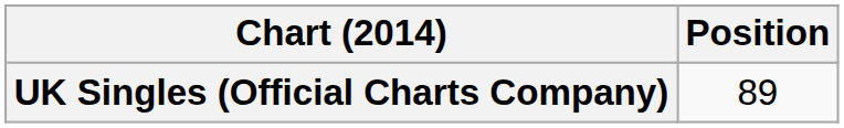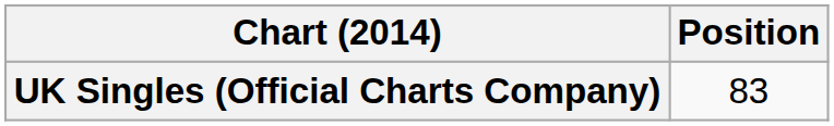UK Singles (Official Charts Company) | Position: 89 -> 83
